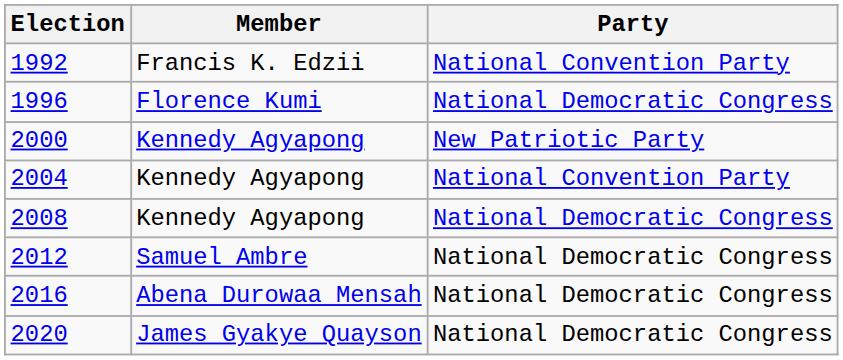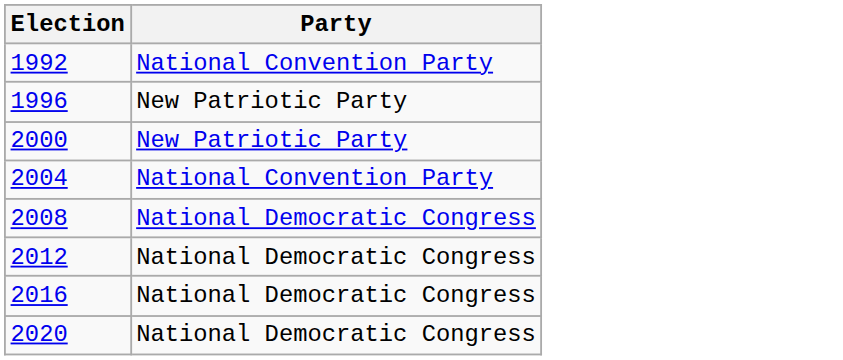- column: Member | Francis K. Edzii | Florence Kumi | Kennedy Agyapong | Kennedy Agyapong | Kennedy Agyapong | Samuel Ambre | Abena Durowaa Mensah | James Gyakye Quayson
1996 | Party: National Democratic Congress -> New Patriotic Party
